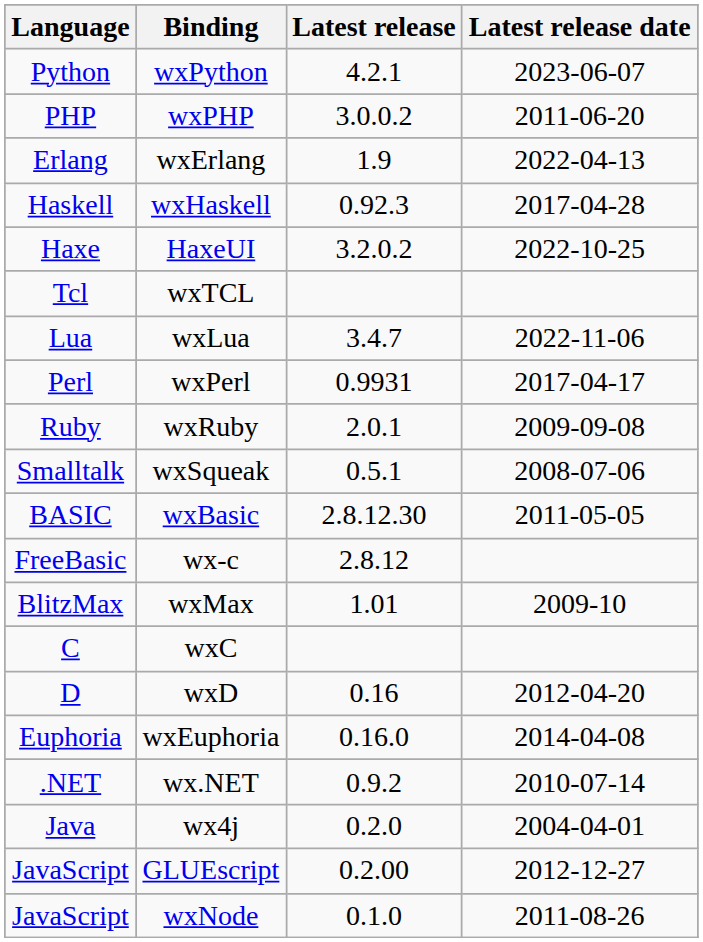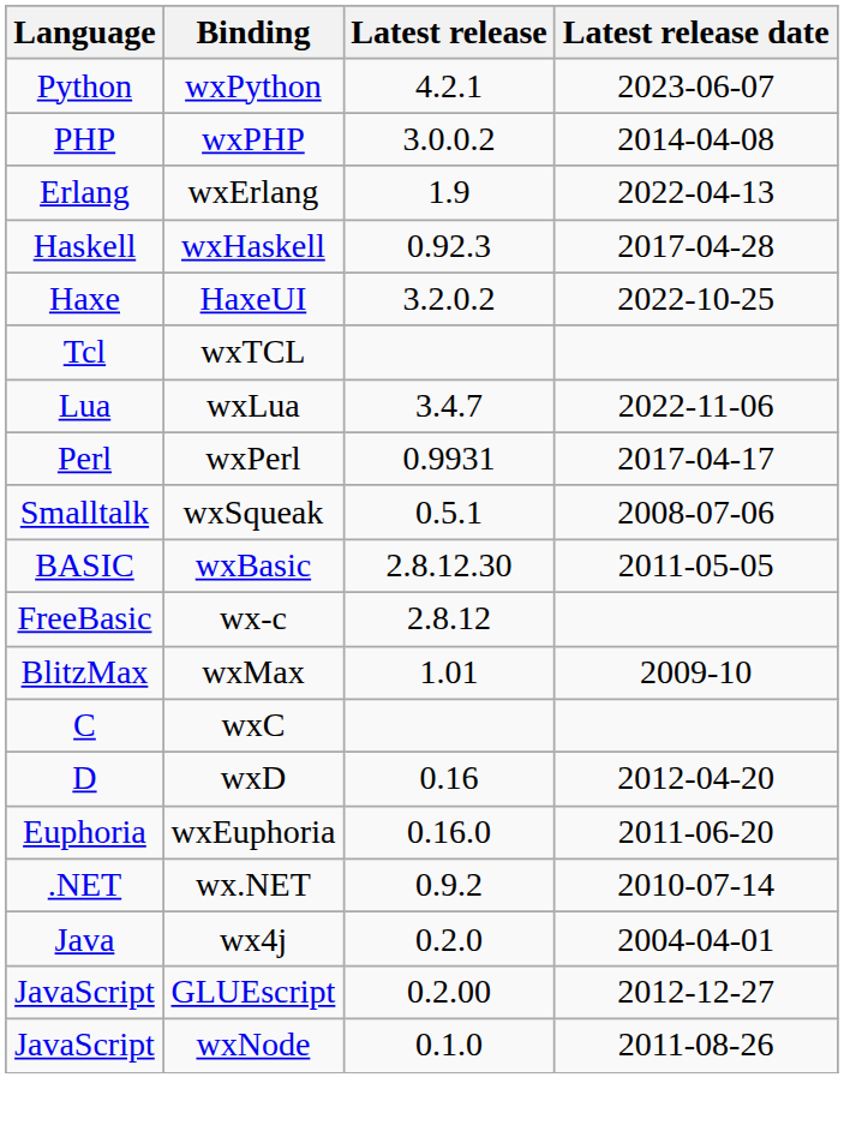wxPHP | Latest release date: 2011-06-20 -> 2014-04-08
- row: Ruby | wxRuby | 2.0.1 | 2009-09-08
wxEuphoria | Latest release date: 2014-04-08 -> 2011-06-20
